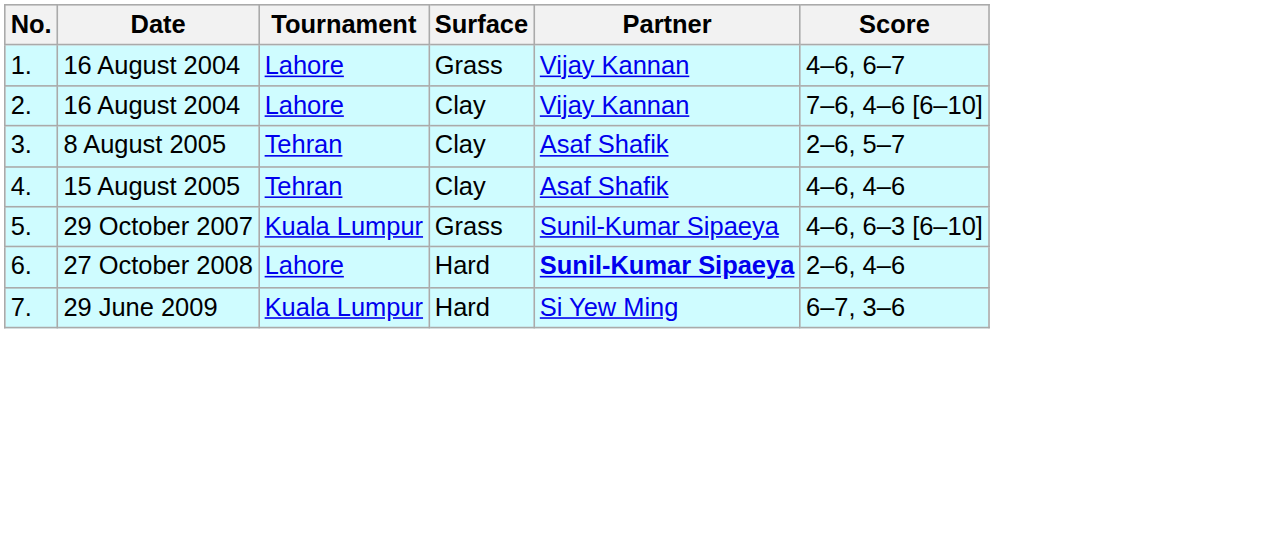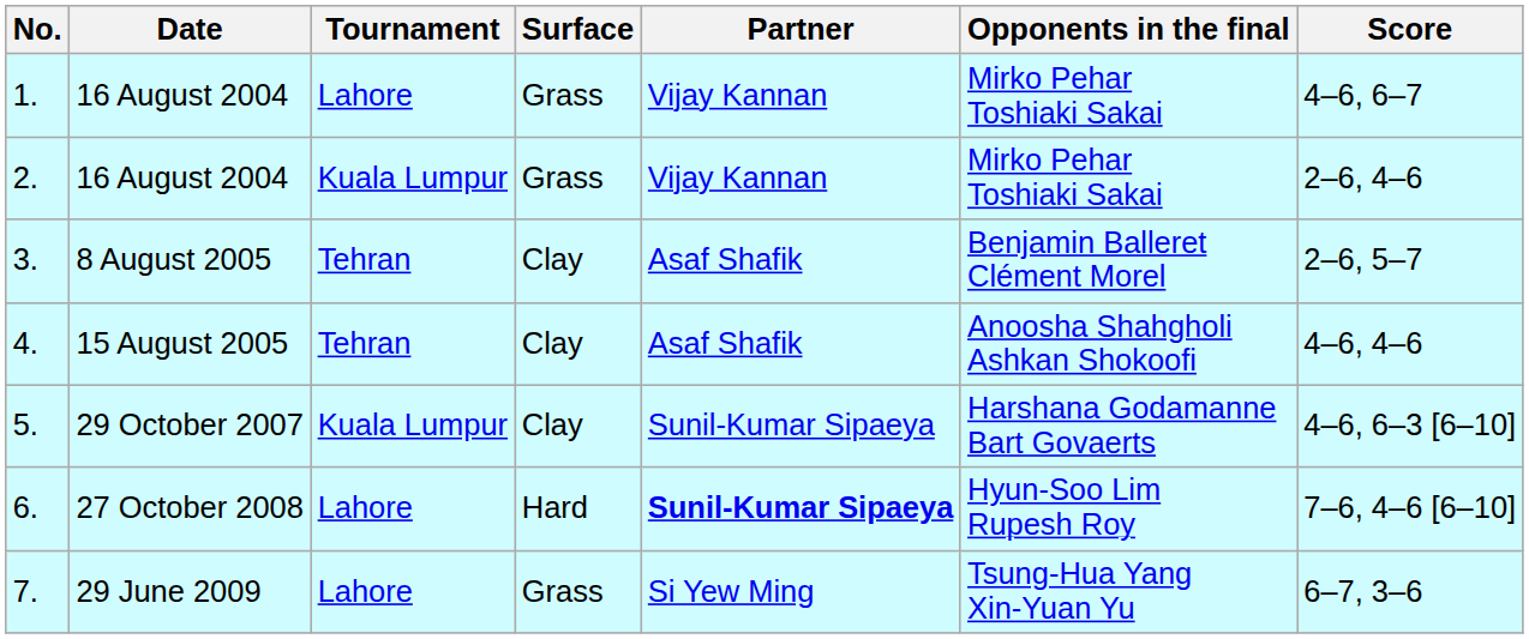+ column: Opponents in the final | Mirko Pehar Toshiaki Sakai | Mirko Pehar Toshiaki Sakai | Benjamin Balleret Clément Morel | Anoosha Shahgholi Ashkan Shokoofi | Harshana Godamanne Bart Govaerts | Hyun-Soo Lim Rupesh Roy | Tsung-Hua Yang Xin-Yuan Yu
2. | Tournament: Lahore -> Kuala Lumpur
2. | Surface: Clay -> Grass
2. | Score: 7–6, 4–6 [6–10] -> 2–6, 4–6
5. | Surface: Grass -> Clay
6. | Score: 2–6, 4–6 -> 7–6, 4–6 [6–10]
7. | Tournament: Kuala Lumpur -> Lahore
7. | Surface: Hard -> Grass
